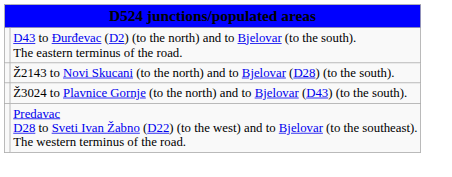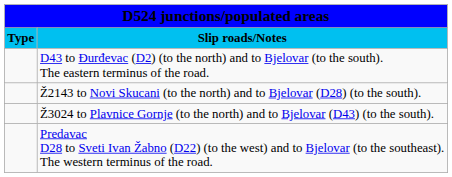+ row: Type | Slip roads/Notes
